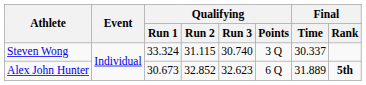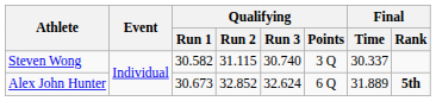Steven Wong | Qualifying / Run 1: 33.324 -> 30.582
Alex John Hunter | Qualifying / Run 3: 32.623 -> 32.624
